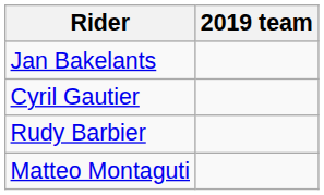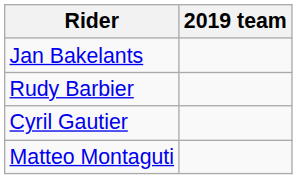rows swapped: Rudy Barbier <-> Cyril Gautier
